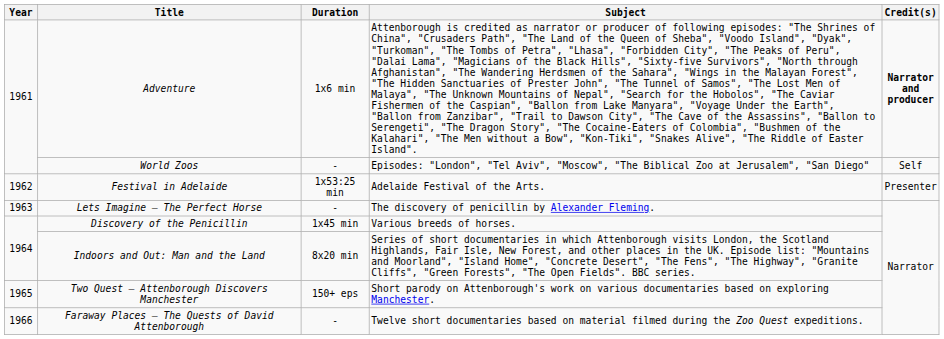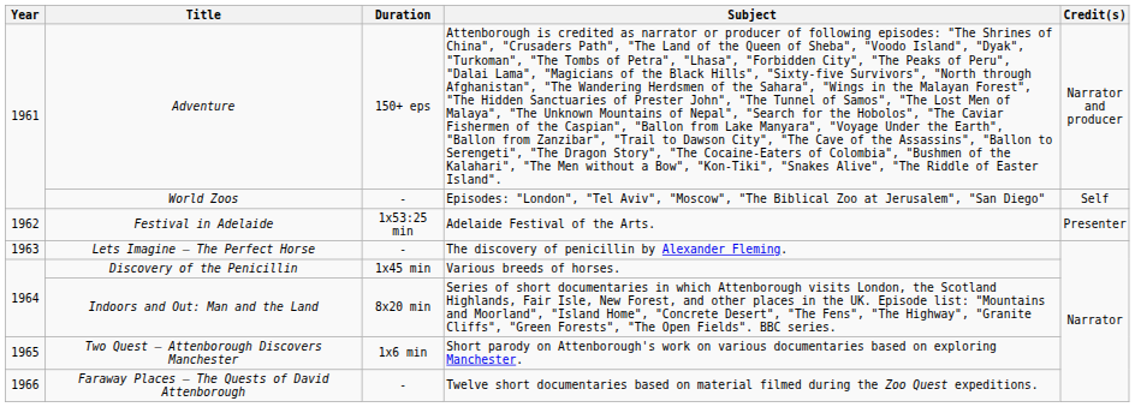Adventure | Duration: 1x6 min -> 150+ eps
Adventure | Credit(s): bold -> normal
Two Quest – Attenborough Discovers Manchester | Duration: 150+ eps -> 1x6 min
